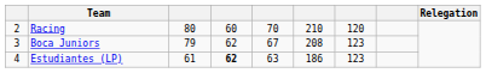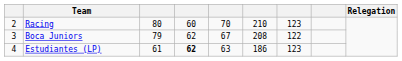Racing | column 7: 120 -> 123
Boca Juniors | column 7: 123 -> 122
